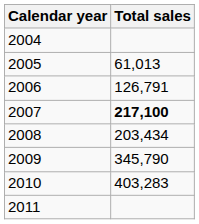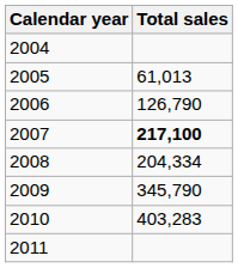2006 | Total sales: 126,791 -> 126,790
2008 | Total sales: 203,434 -> 204,334
